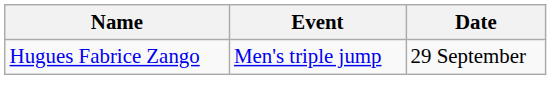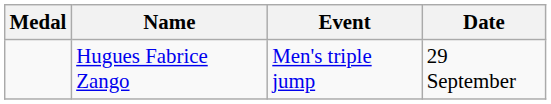+ column: Medal
